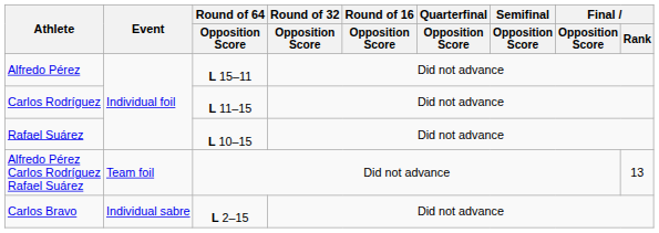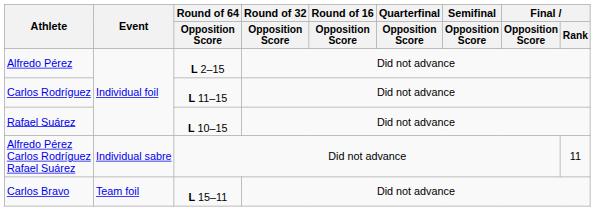Alfredo Pérez | Round of 64 / Opposition Score: L 15–11 -> L 2–15
Alfredo Pérez Carlos Rodríguez Rafael Suárez | Event: Team foil -> Individual sabre
Alfredo Pérez Carlos Rodríguez Rafael Suárez | Final / Rank: 13 -> 11
Carlos Bravo | Event: Individual sabre -> Team foil
Carlos Bravo | Round of 64 / Opposition Score: L 2–15 -> L 15–11
